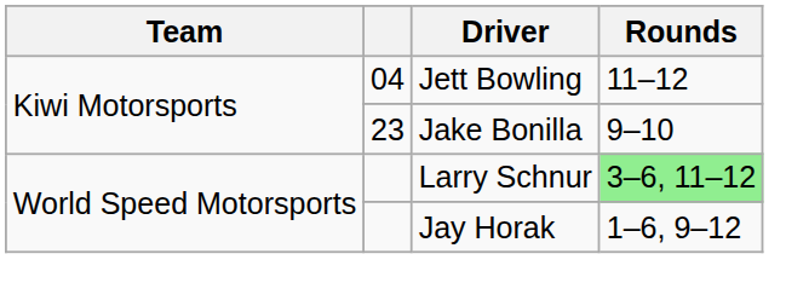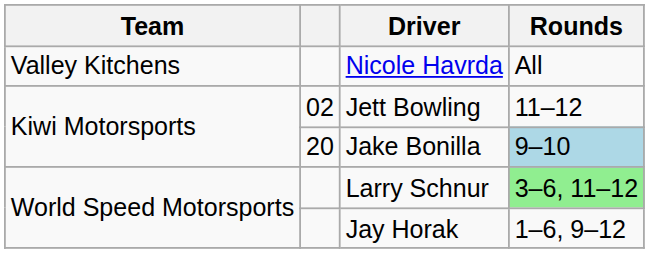+ row: Valley Kitchens | Nicole Havrda | All
Jett Bowling | column 2: 04 -> 02
Jake Bonilla | column 2: 23 -> 20
Jake Bonilla | Rounds: no background -> lightblue background
